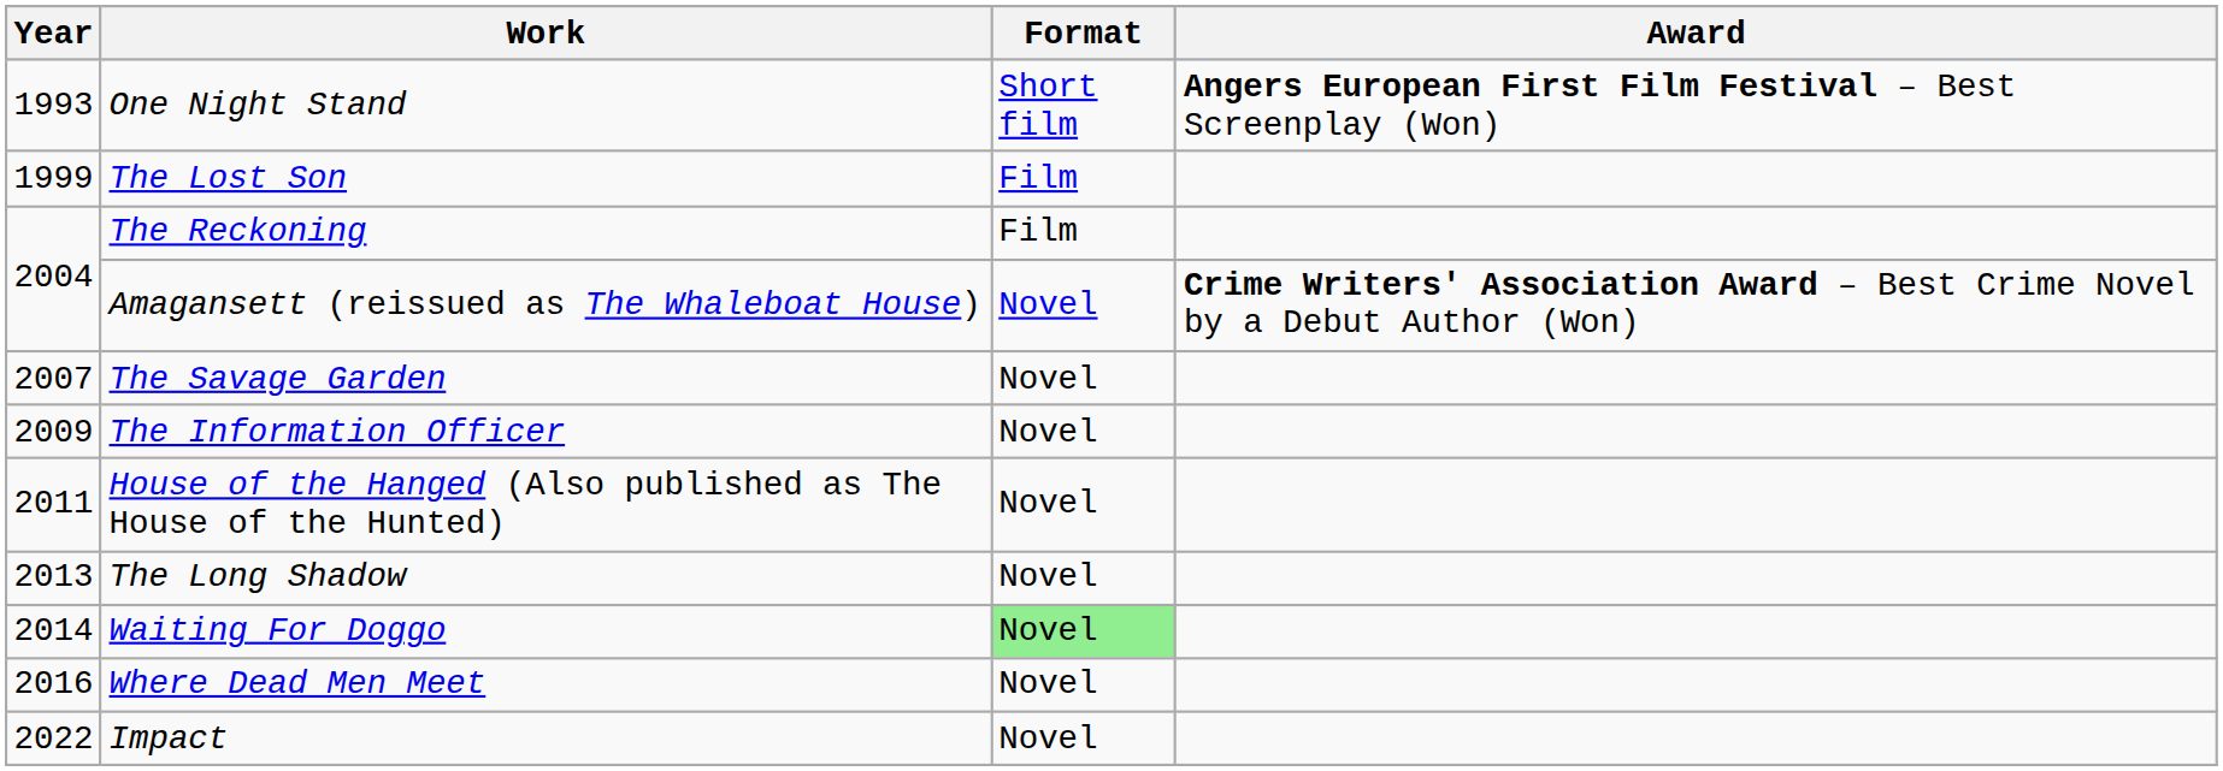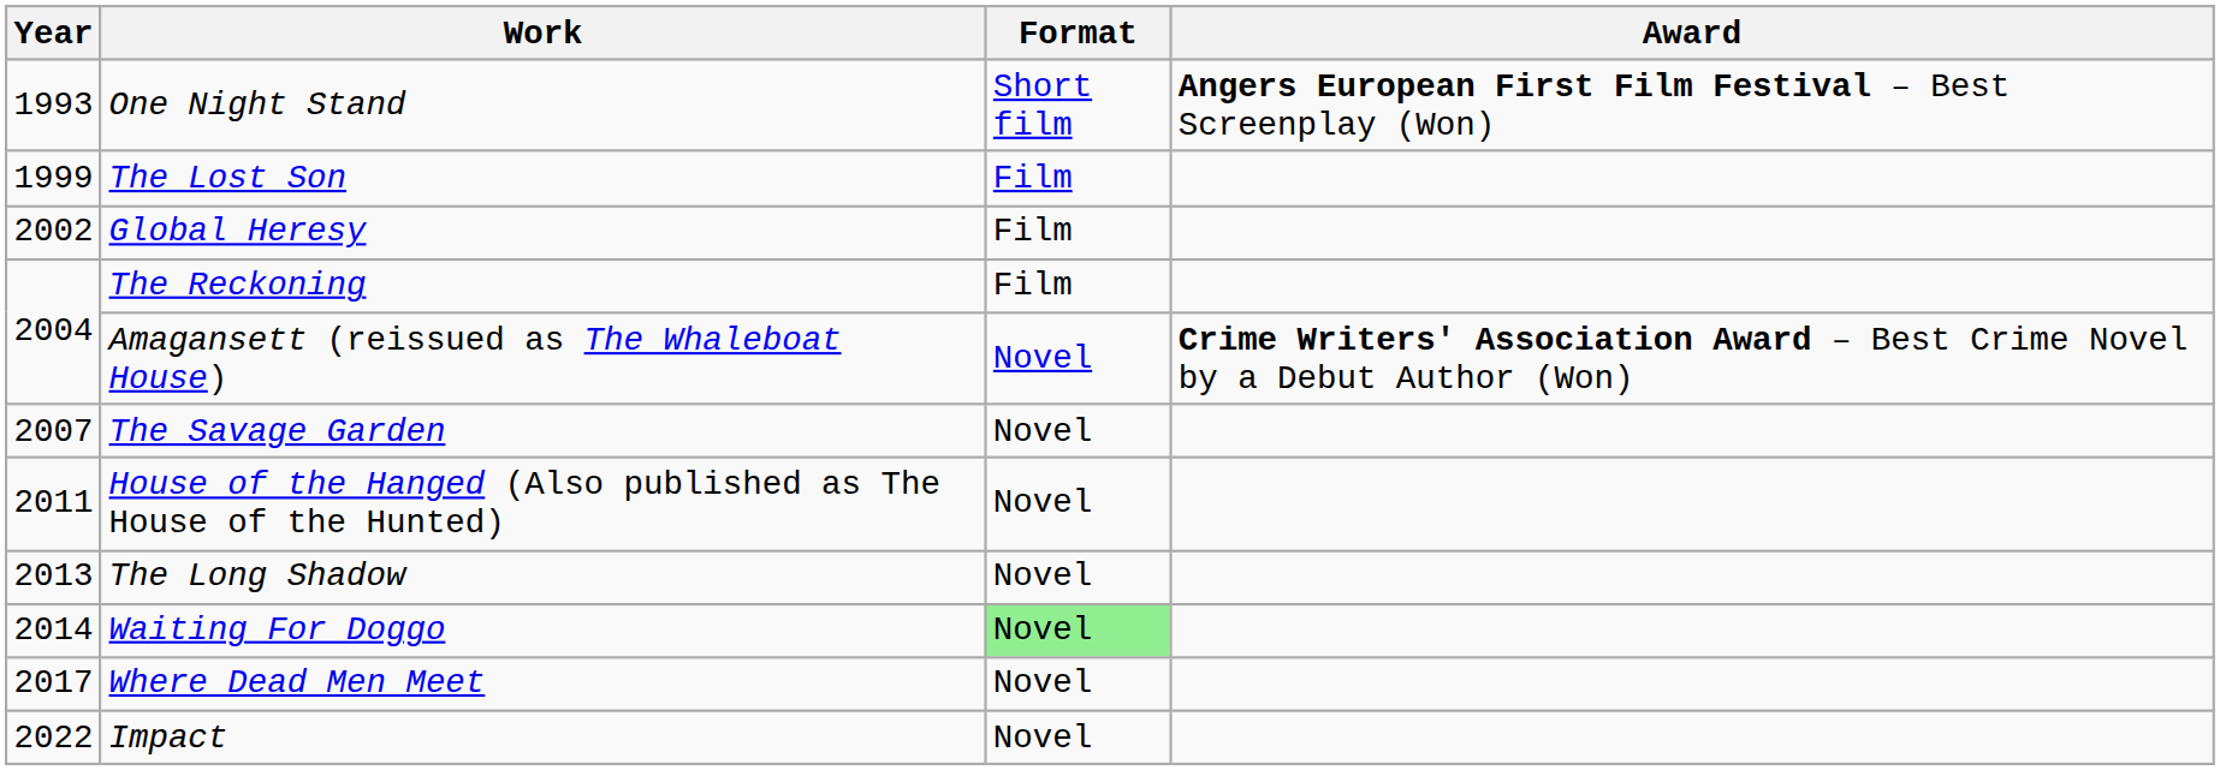+ row: 2002 | Global Heresy | Film
- row: 2009 | The Information Officer | Novel
Where Dead Men Meet | Year: 2016 -> 2017
